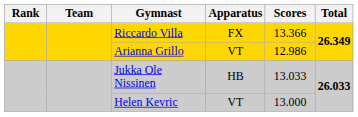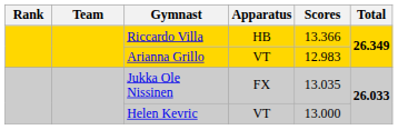Riccardo Villa | Apparatus: FX -> HB
Arianna Grillo | Scores: 12.986 -> 12.983
Jukka Ole Nissinen | Apparatus: HB -> FX
Jukka Ole Nissinen | Scores: 13.033 -> 13.035
